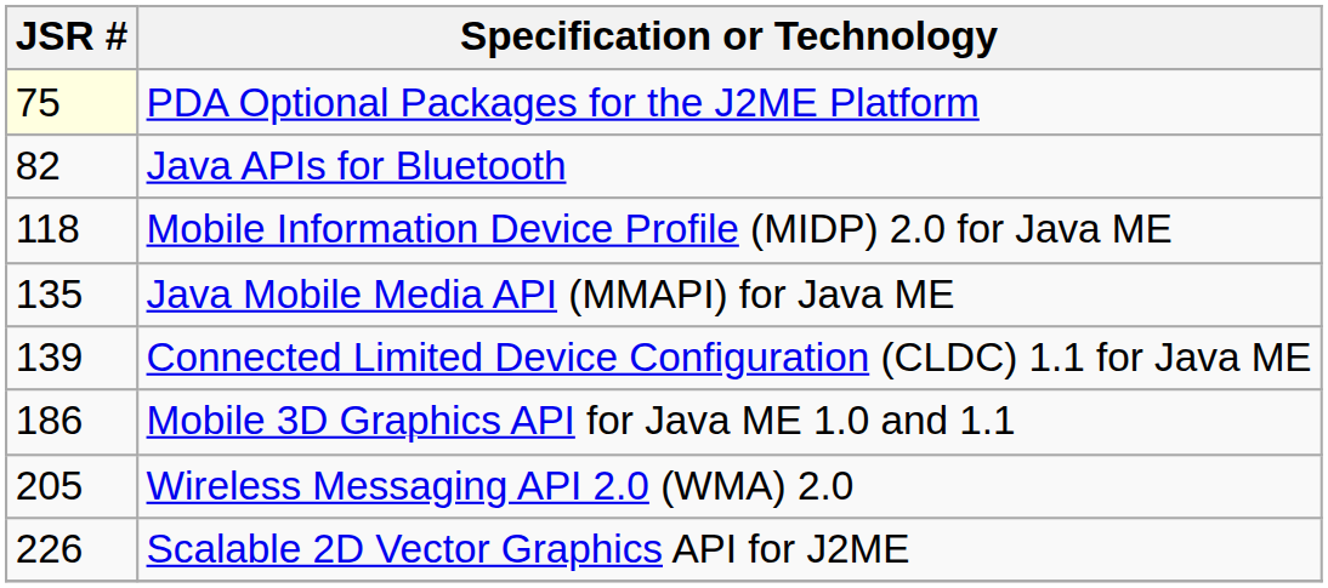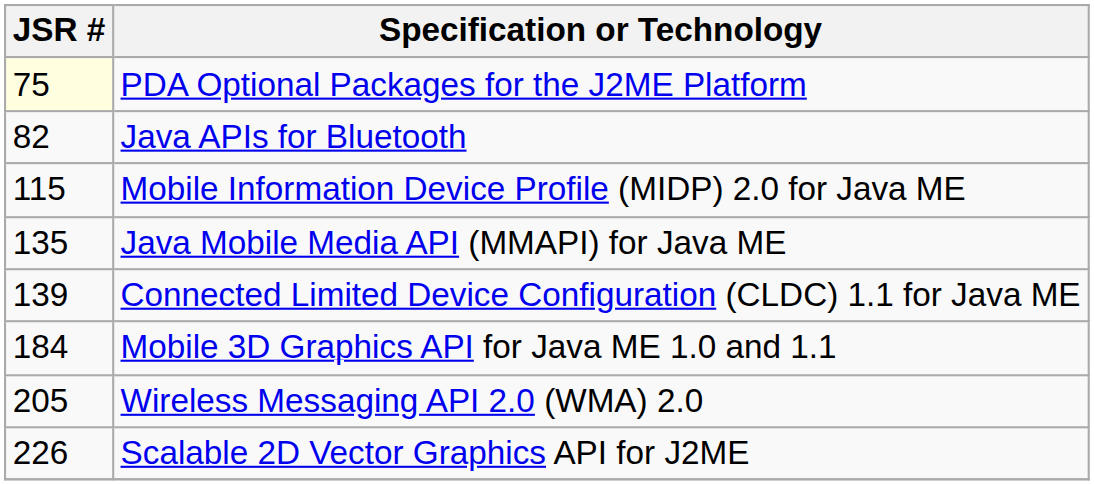Mobile Information Device Profile (MIDP) 2.0 for Java ME | JSR #: 118 -> 115
Mobile 3D Graphics API for Java ME 1.0 and 1.1 | JSR #: 186 -> 184
